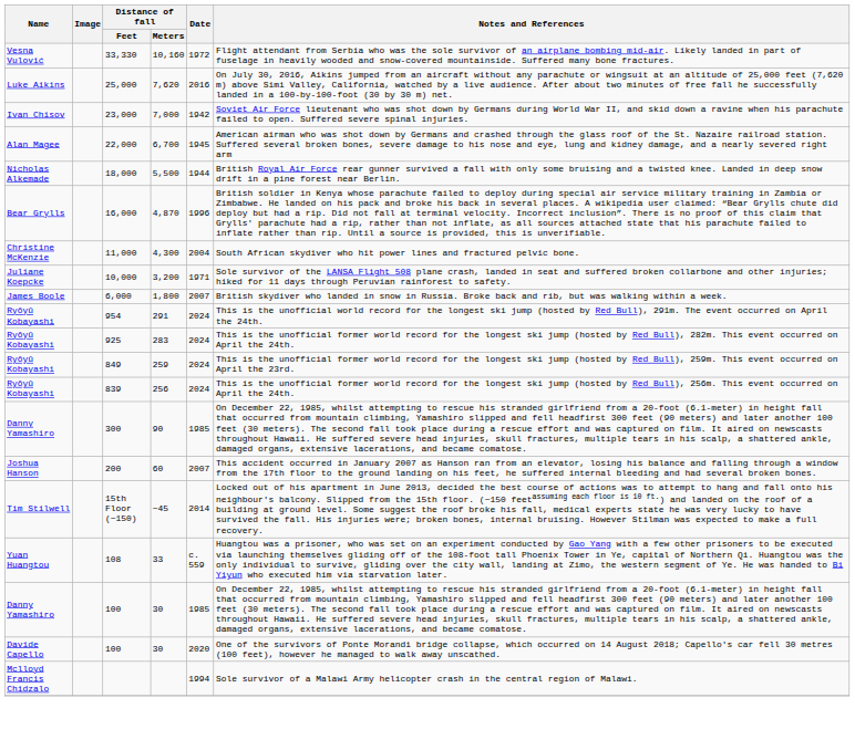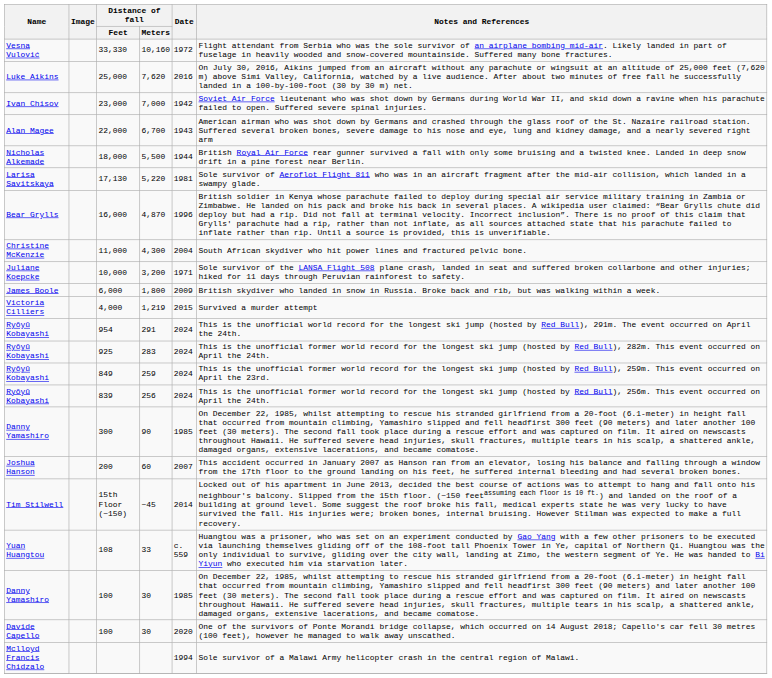22,000 | Date: 1945 -> 1943
+ row: Larisa Savitskaya | 17,130 | 5,220 | 1981 | Sole survivor of Aeroflot Flight 811 who was in an aircraft fragment after the mid-air collision, which landed in a swampy glade.
6,000 | Date: 2007 -> 2009
+ row: Victoria Cilliers | 4,000 | 1,219 | 2015 | Survived a murder attempt
